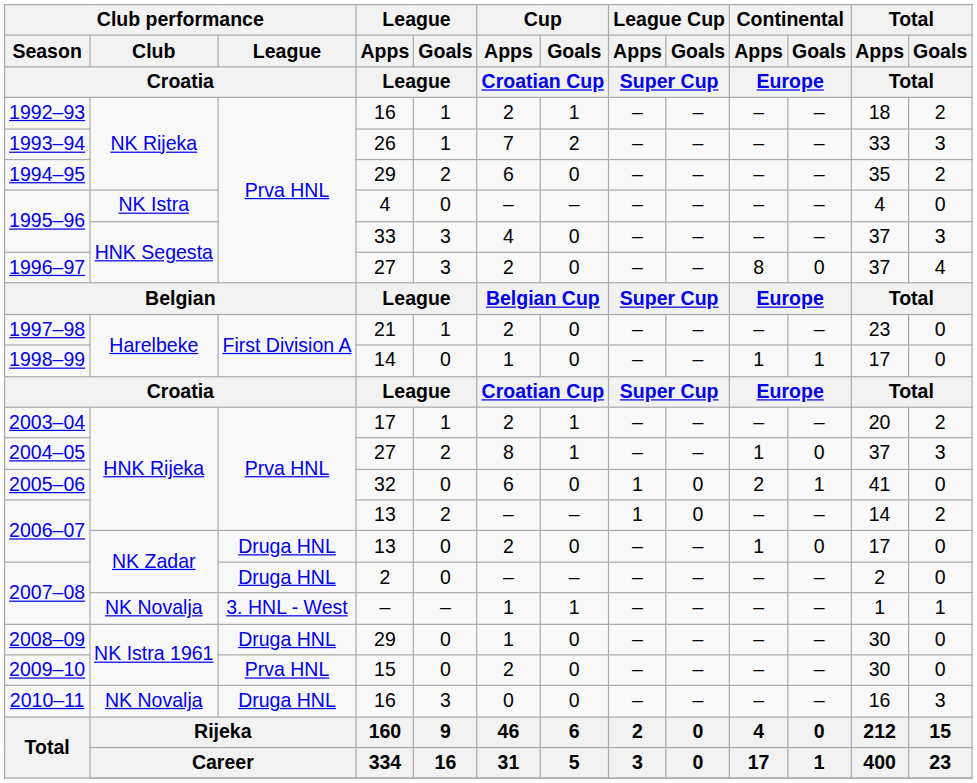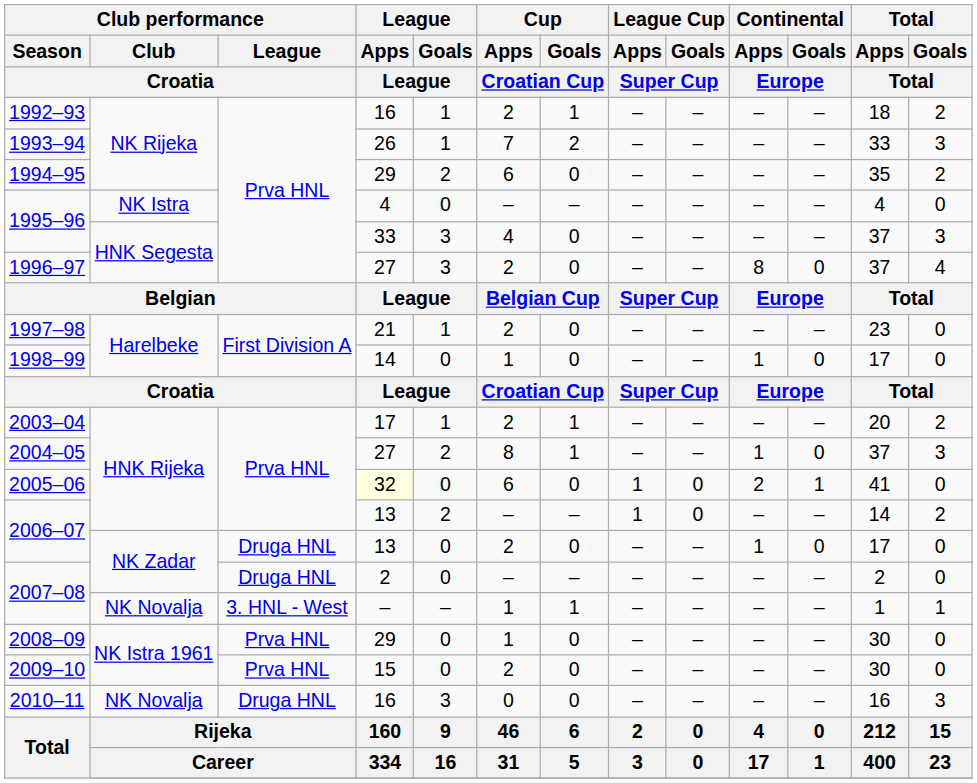1998–99 | Continental / Goals / Europe: 1 -> 0
2005–06 | League / Apps / League: no background -> lightyellow background
2008–09 | Club performance / League / Croatia: Druga HNL -> Prva HNL
